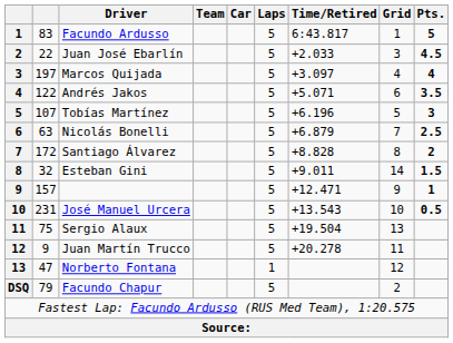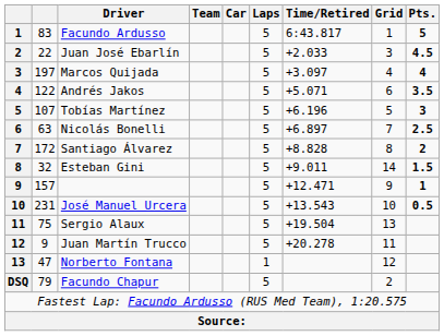Nicolás Bonelli | Time/Retired: +6.879 -> +6.897
